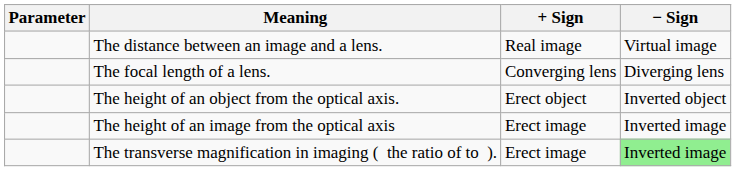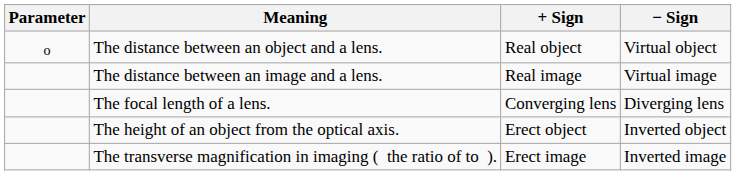+ row: o | The distance between an object and a lens. | Real object | Virtual object
- row: The height of an image from the optical axis | Erect image | Inverted image
The transverse magnification in imaging ( the ratio of to ). | − Sign: lightgreen background -> no background
